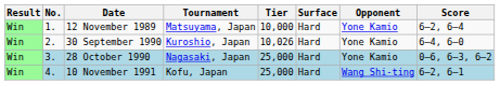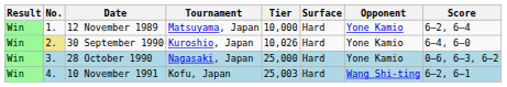30 September 1990 | No.: no background -> khaki background
10 November 1991 | Tier: 25,000 -> 25,003
